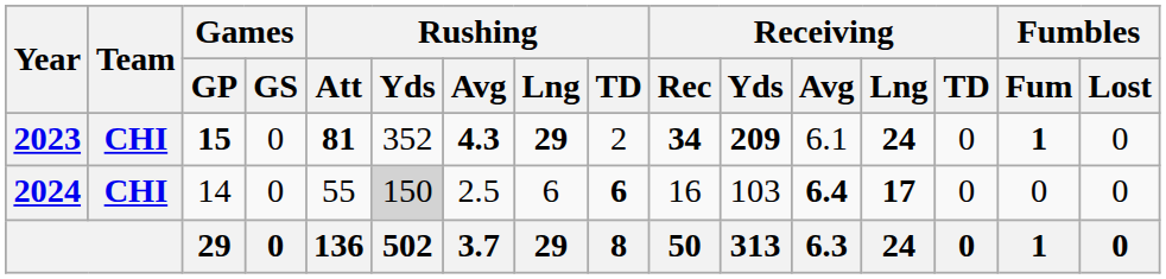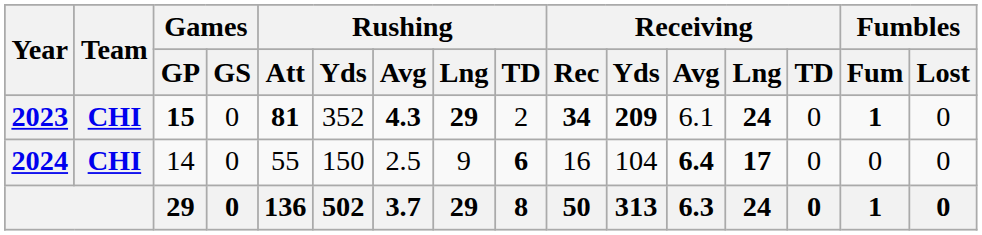2024 | Rushing / Yds: lightgrey background -> no background
2024 | Rushing / Lng: 6 -> 9
2024 | Receiving / Yds: 103 -> 104
